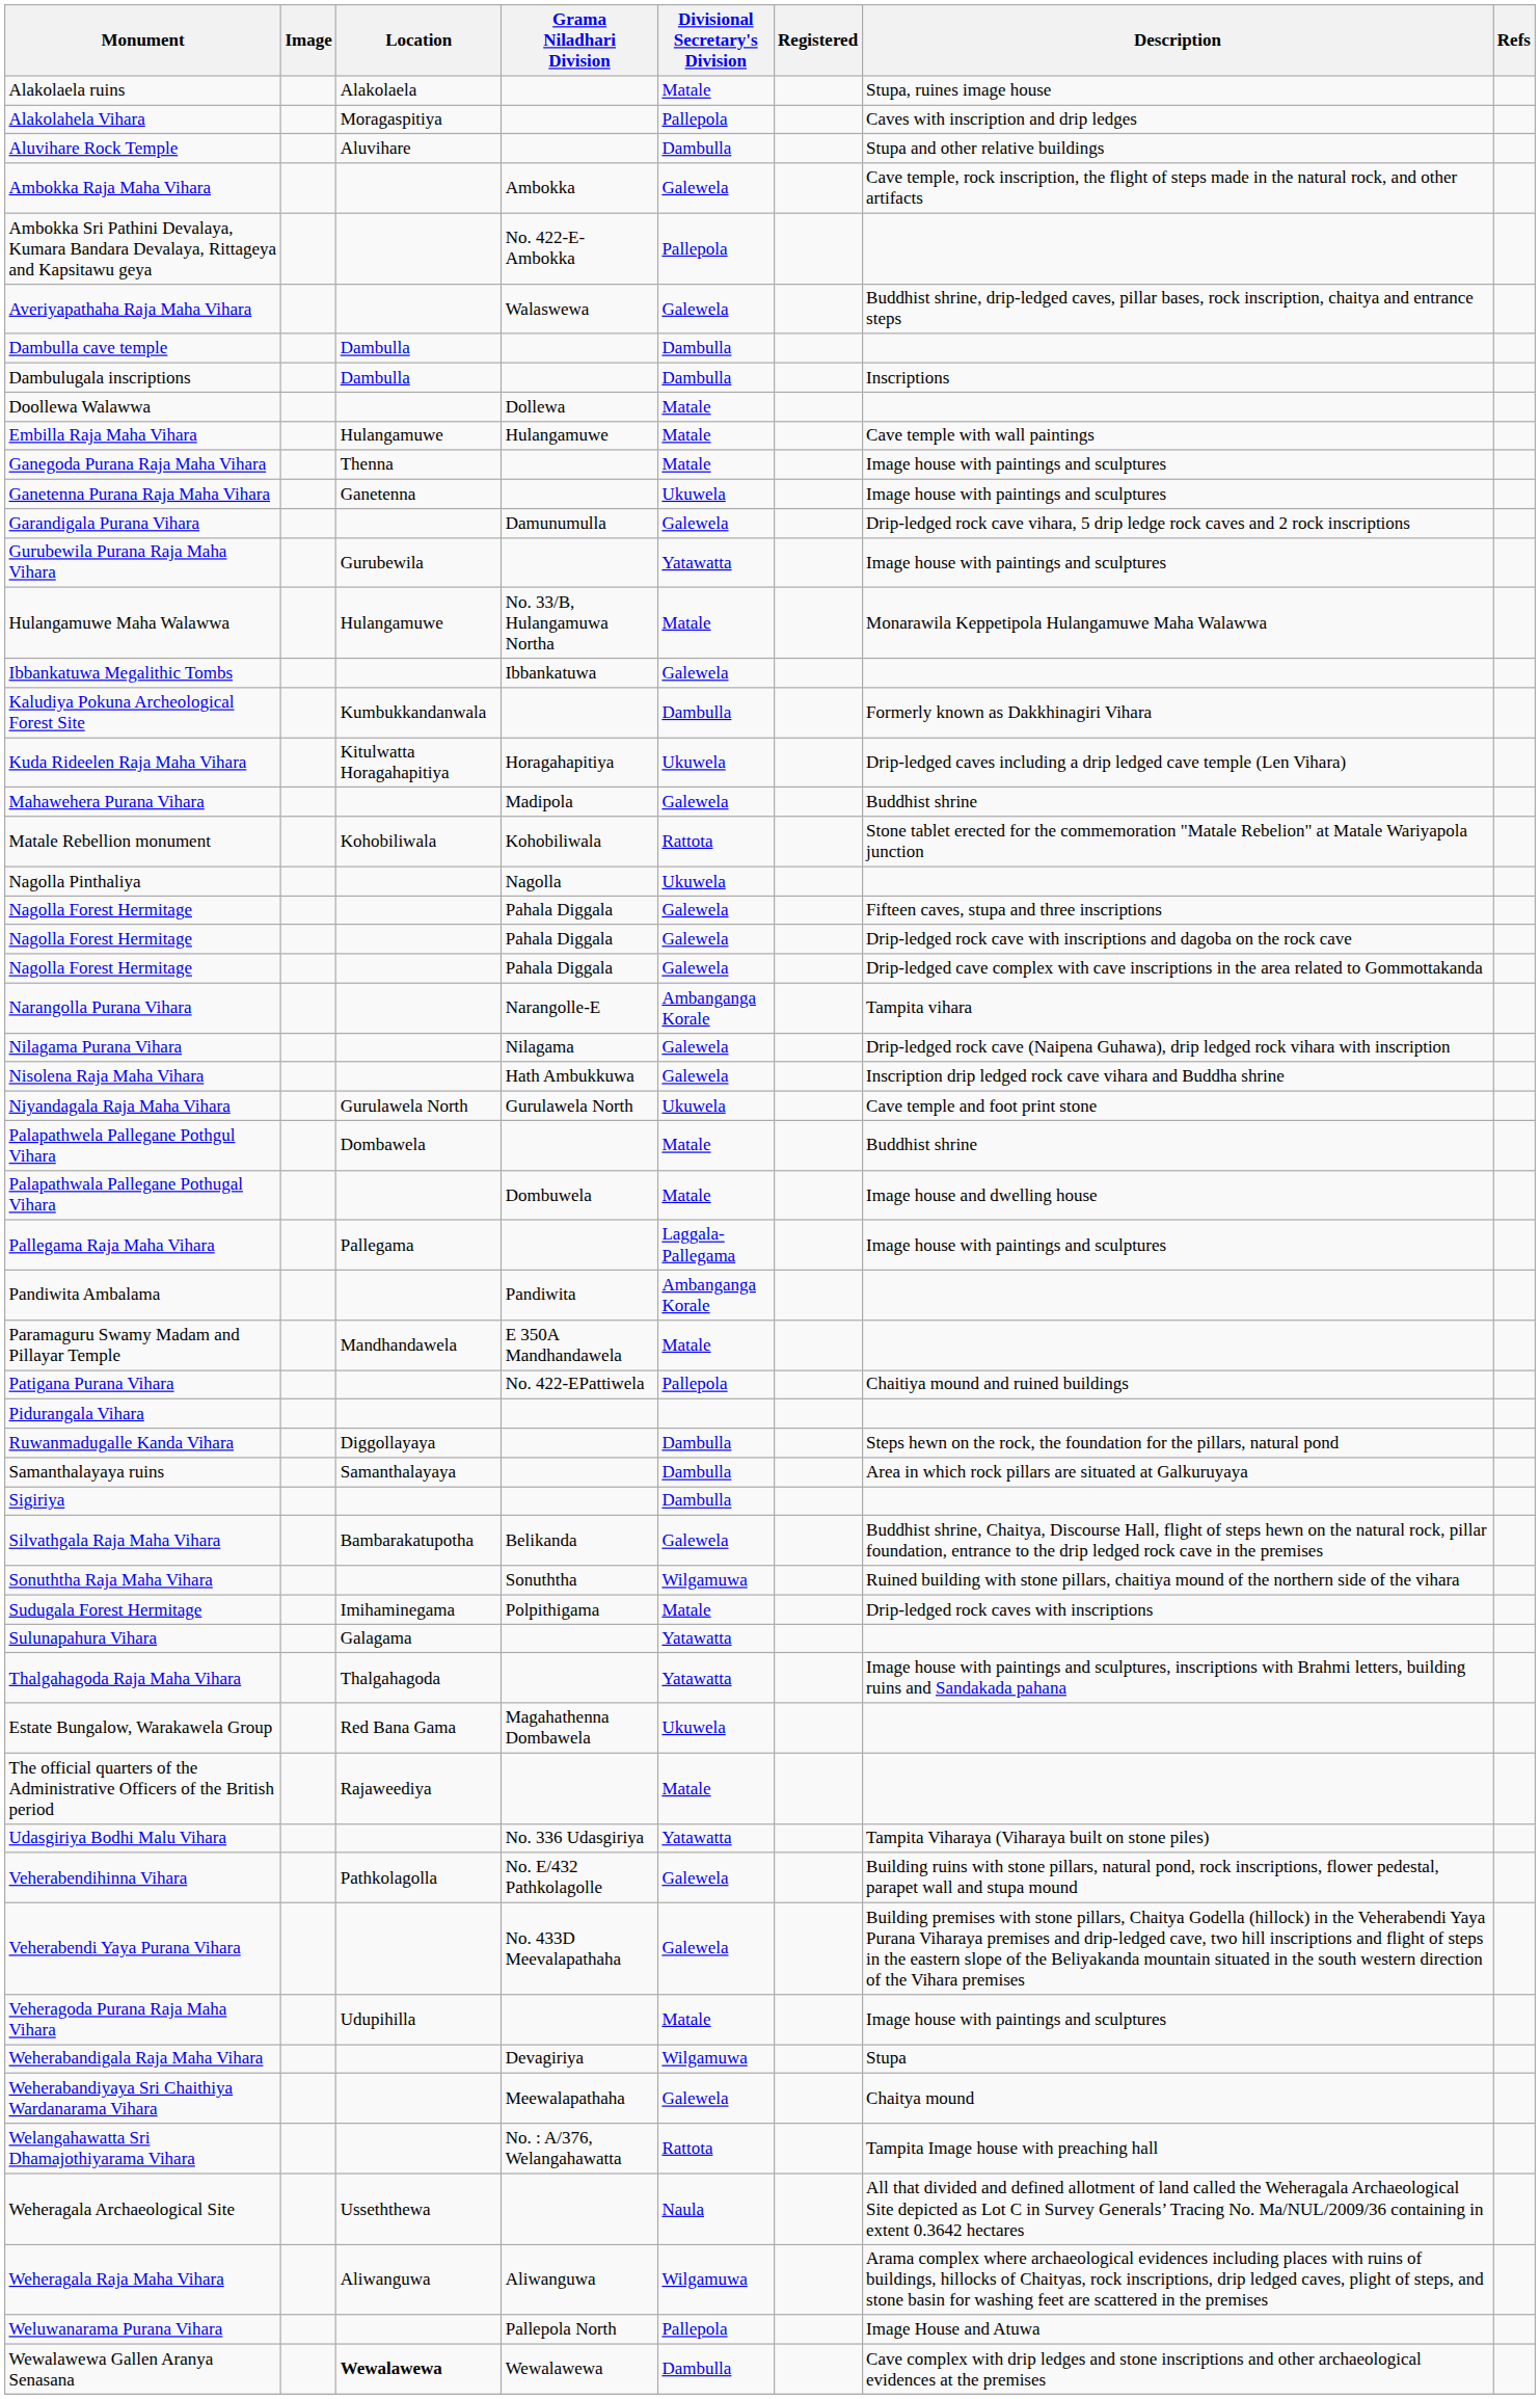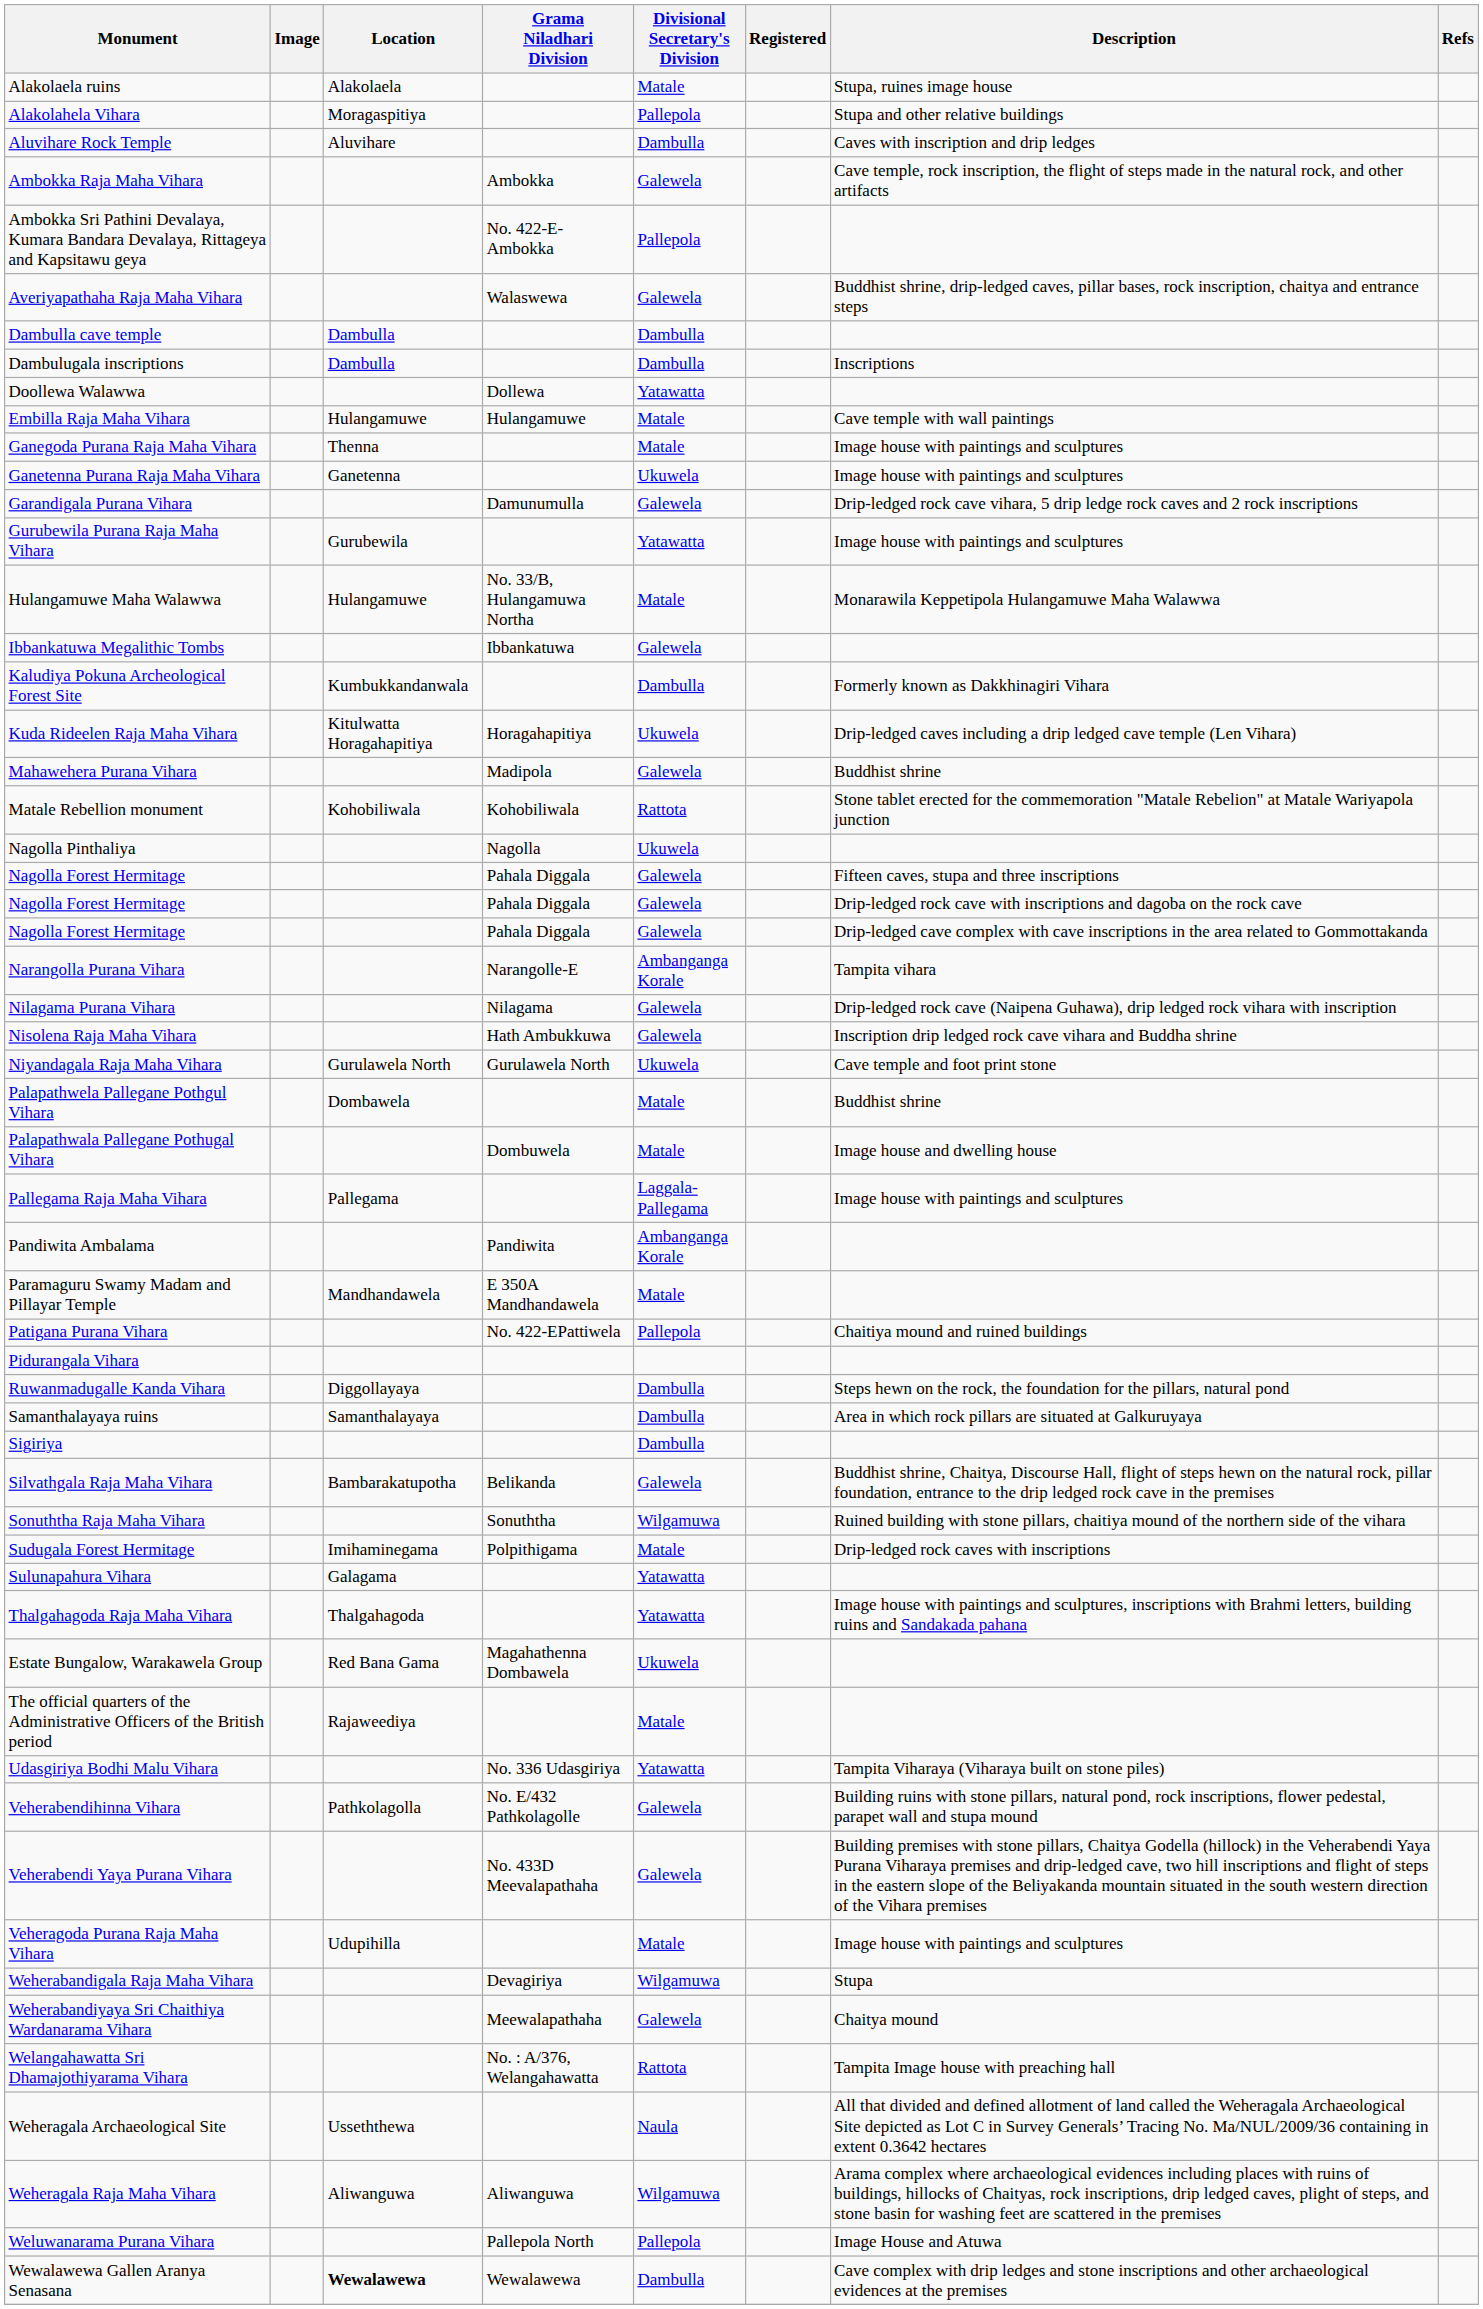Alakolahela Vihara | Description: Caves with inscription and drip ledges -> Stupa and other relative buildings
Aluvihare Rock Temple | Description: Stupa and other relative buildings -> Caves with inscription and drip ledges
Doollewa Walawwa | Divisional Secretary's Division: Matale -> Yatawatta
